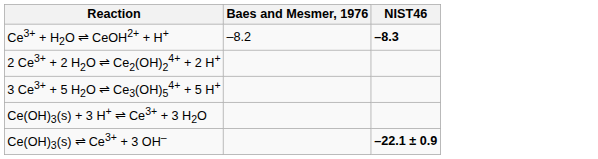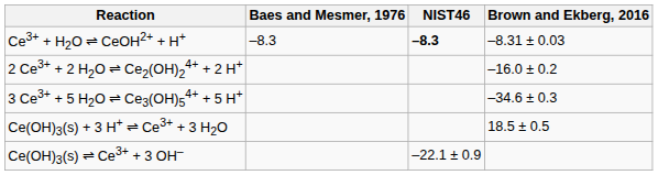+ column: Brown and Ekberg, 2016 | –8.31 ± 0.03 | –16.0 ± 0.2 | –34.6 ± 0.3 | 18.5 ± 0.5
Ce3+ + H2O ⇌ CeOH2+ + H+ | Baes and Mesmer, 1976: –8.2 -> –8.3
Ce(OH)3(s) ⇌ Ce3+ + 3 OH– | NIST46: bold -> normal
